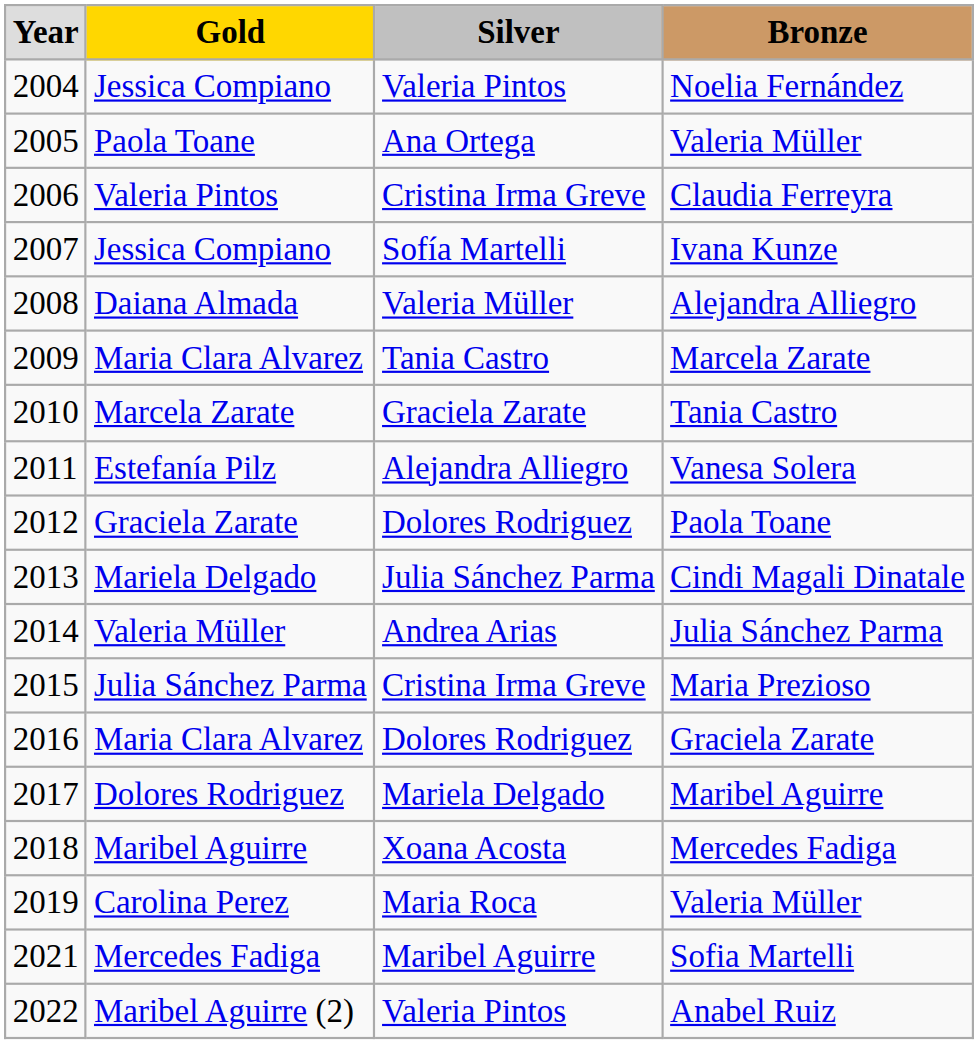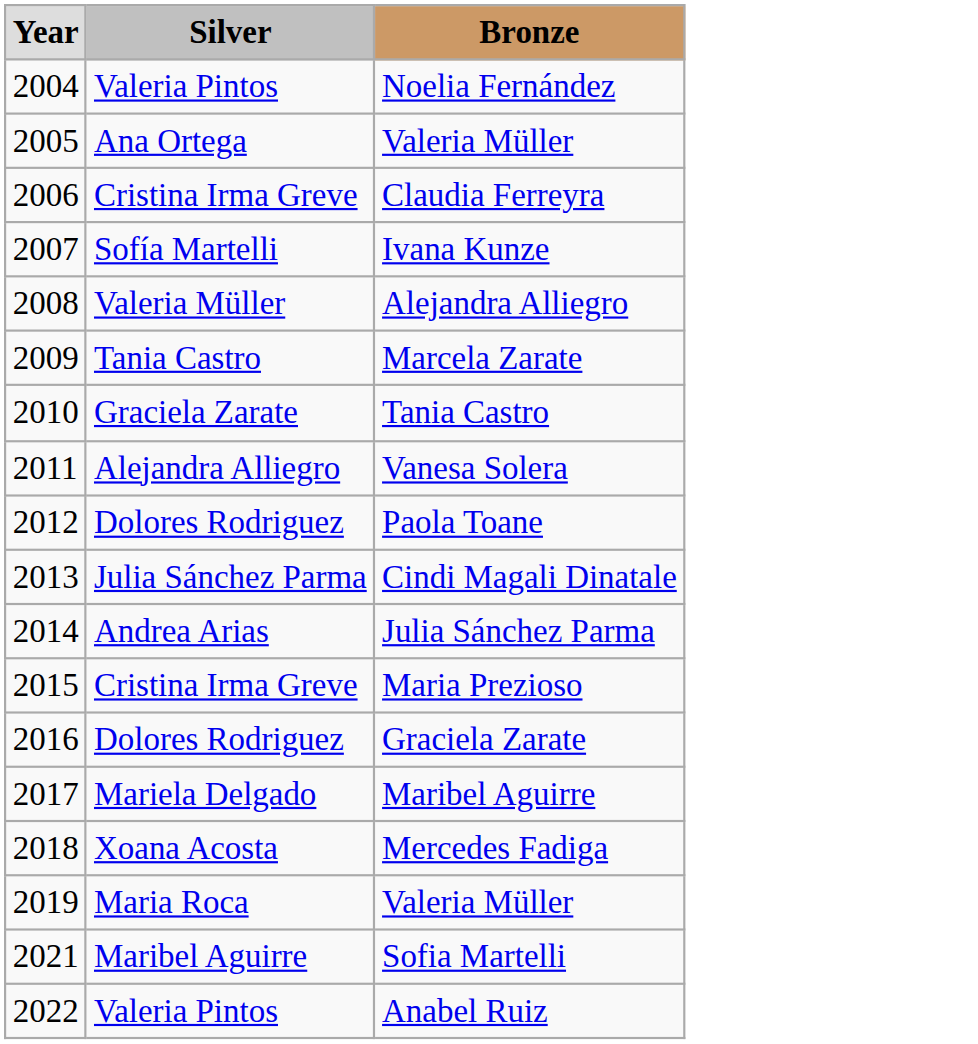- column: Gold | Jessica Compiano | Paola Toane | Valeria Pintos | Jessica Compiano | Daiana Almada | Maria Clara Alvarez | Marcela Zarate | Estefanía Pilz | Graciela Zarate | Mariela Delgado | Valeria Müller | Julia Sánchez Parma | Maria Clara Alvarez | Dolores Rodriguez | Maribel Aguirre | Carolina Perez | Mercedes Fadiga | Maribel Aguirre (2)
